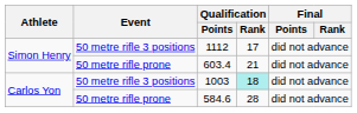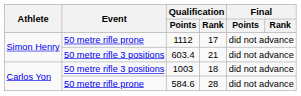1112 | Event: 50 metre rifle 3 positions -> 50 metre rifle prone
603.4 | Event: 50 metre rifle prone -> 50 metre rifle 3 positions
1003 | Qualification / Rank: paleturquoise background -> no background
